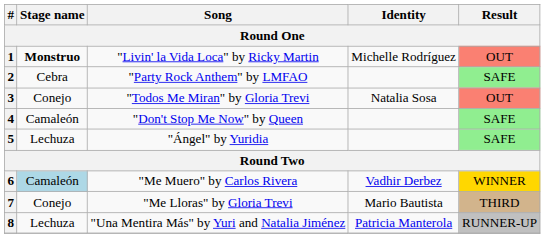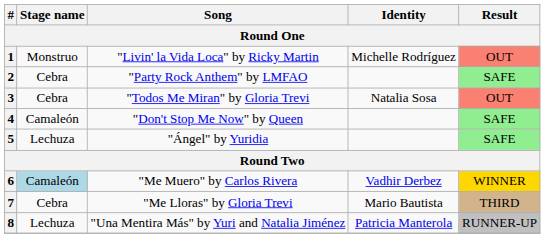1 | Stage name: bold -> normal
3 | Stage name: Conejo -> Cebra
7 | Stage name: Conejo -> Cebra
